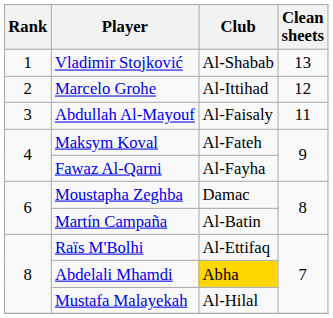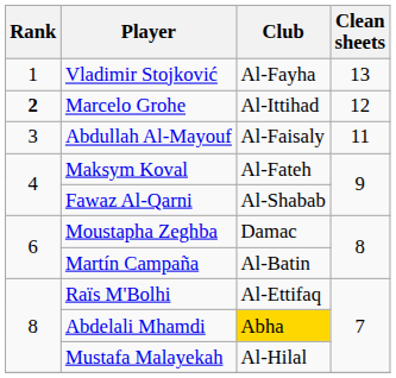Vladimir Stojković | Club: Al-Shabab -> Al-Fayha
Marcelo Grohe | Rank: normal -> bold
Fawaz Al-Qarni | Club: Al-Fayha -> Al-Shabab
